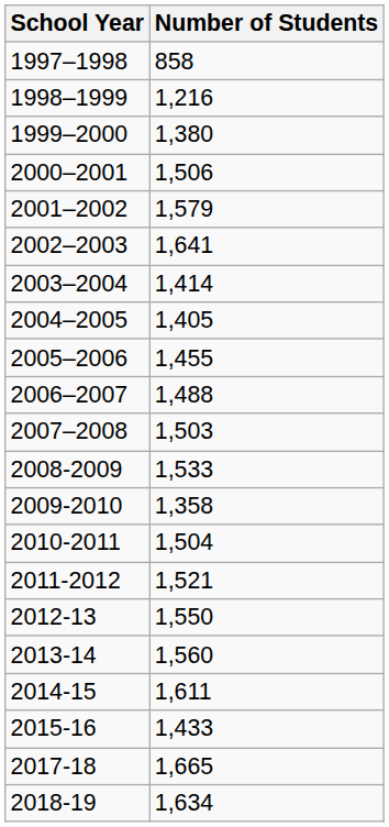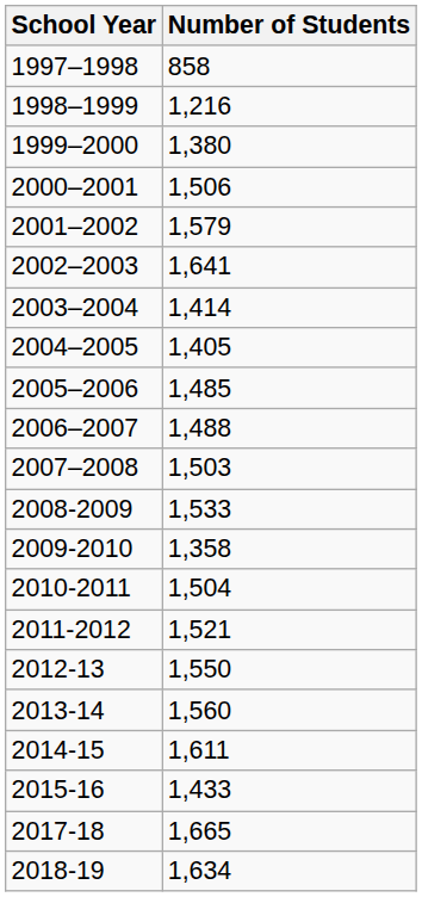2005–2006 | Number of Students: 1,455 -> 1,485
